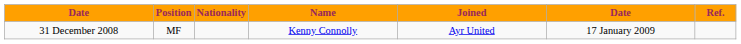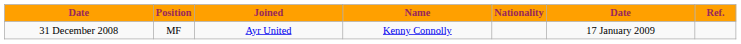columns swapped: Nationality <-> Joined
